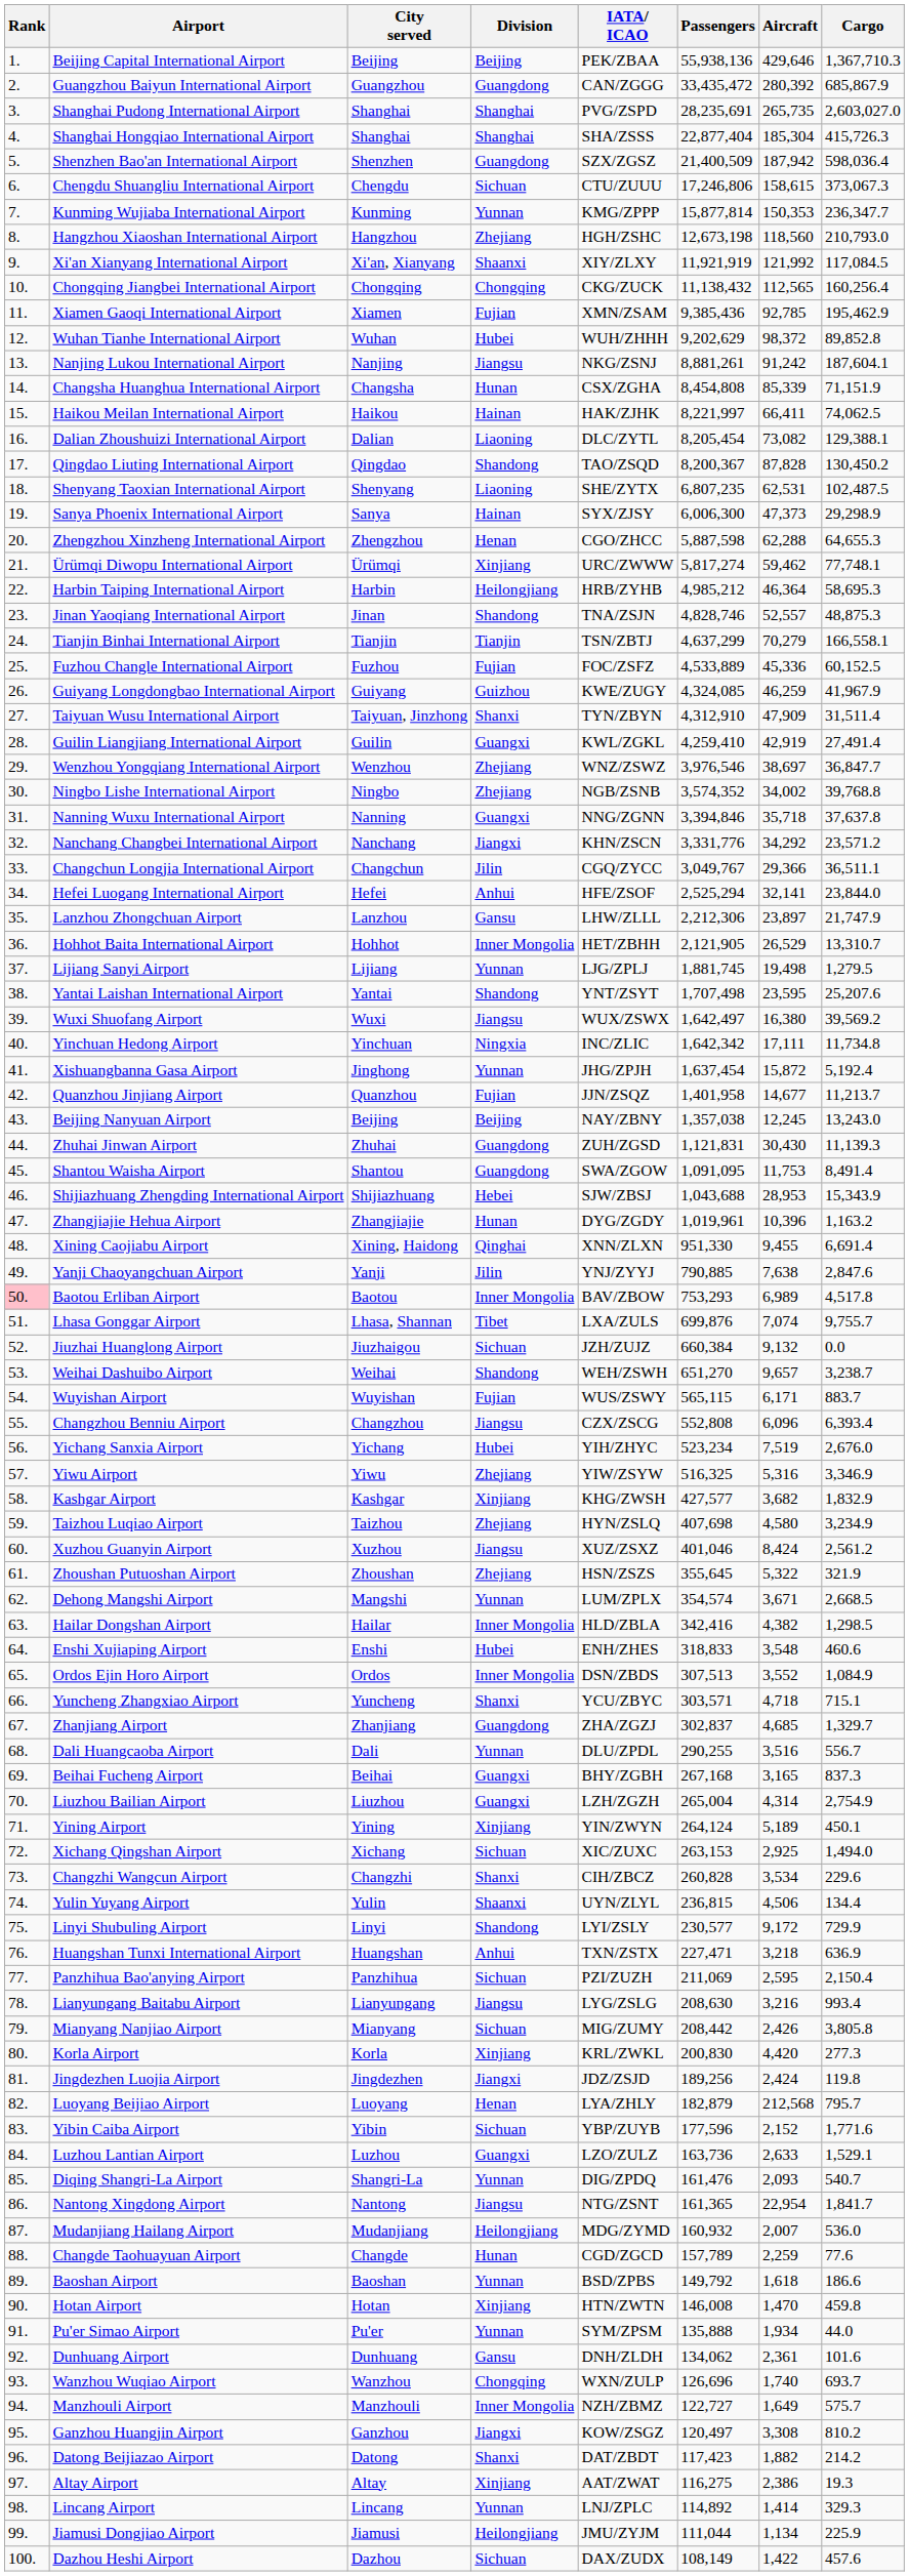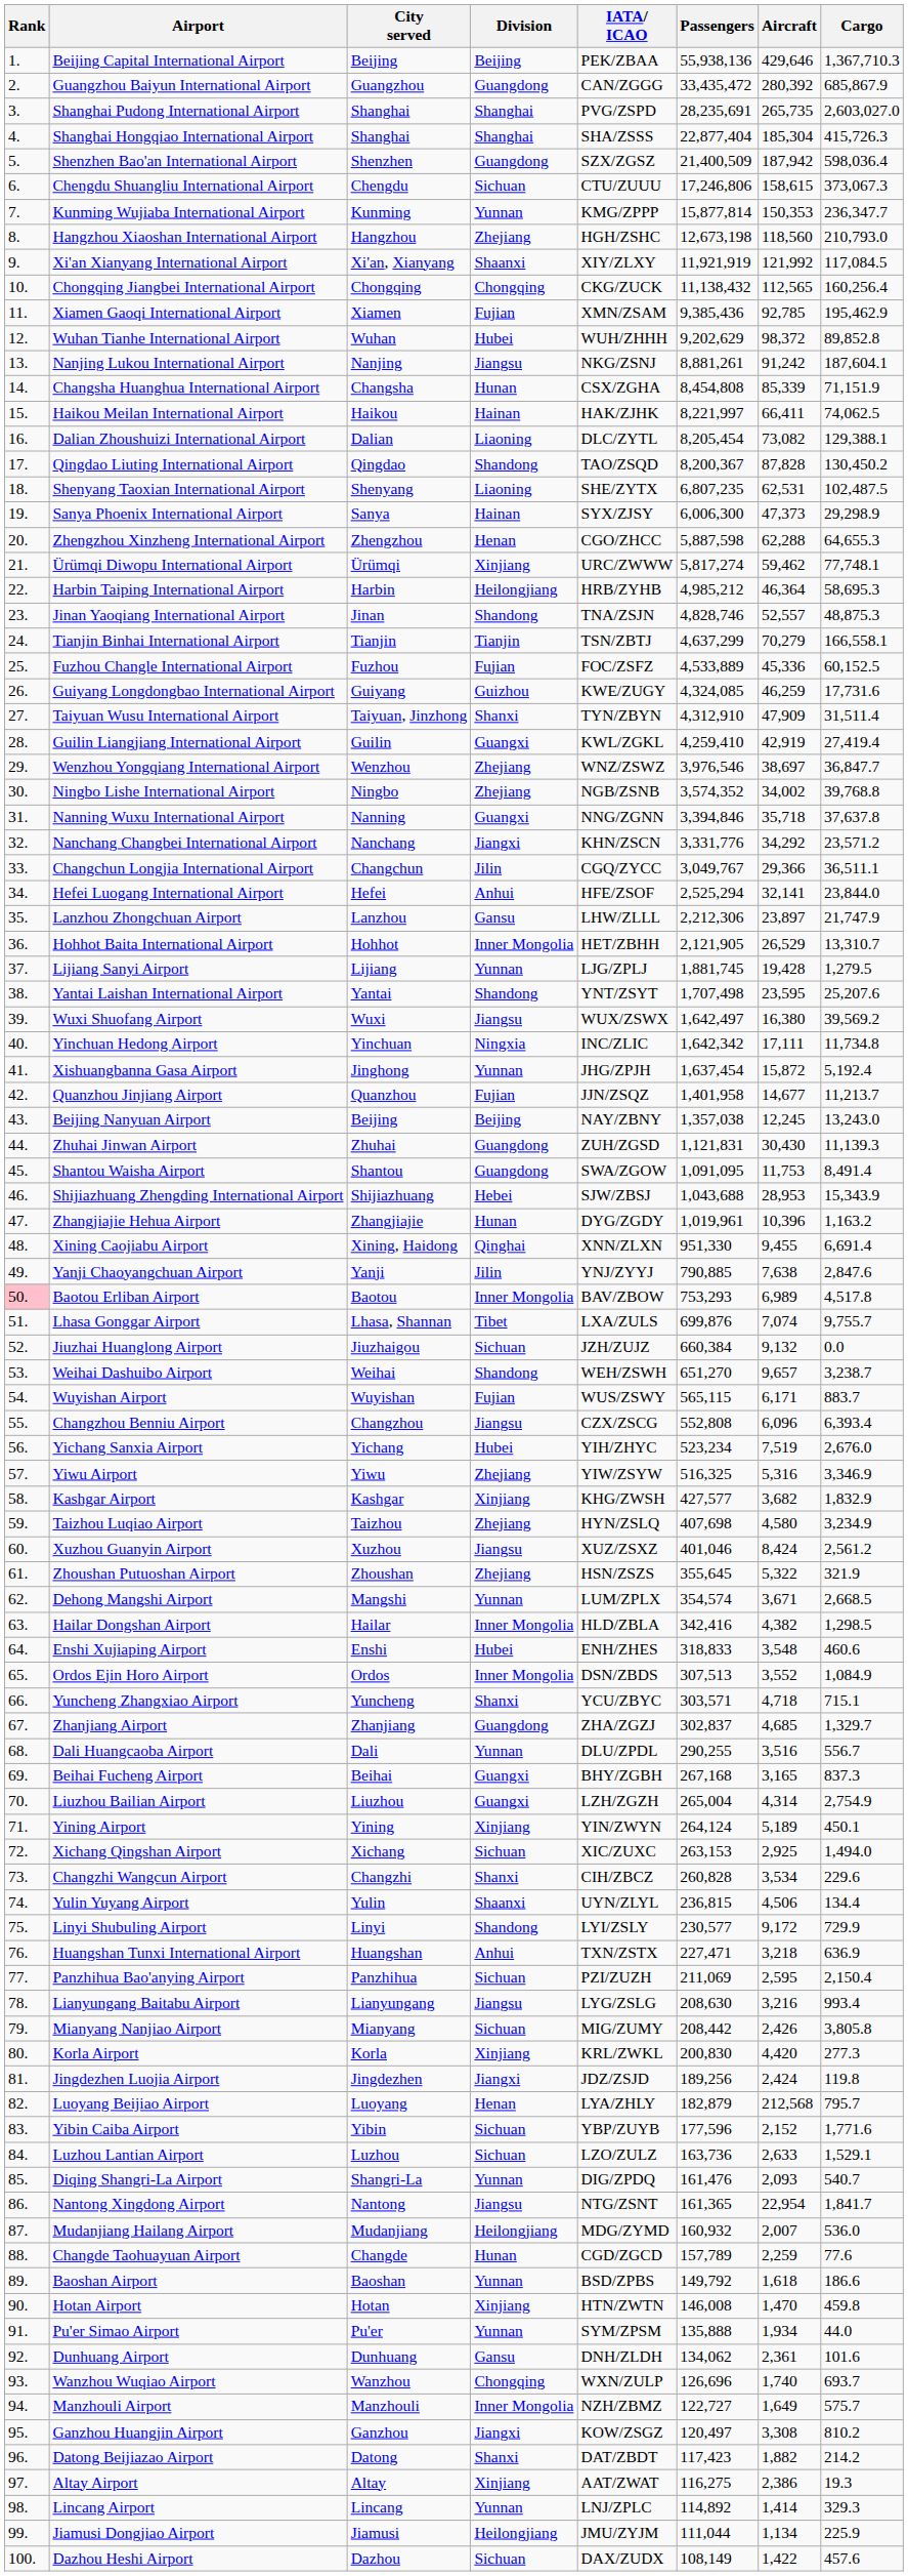Guiyang Longdongbao International Airport | Cargo: 41,967.9 -> 17,731.6
Guilin Liangjiang International Airport | Cargo: 27,491.4 -> 27,419.4
Lijiang Sanyi Airport | Aircraft: 19,498 -> 19,428
Luzhou Lantian Airport | Division: Guangxi -> Sichuan
